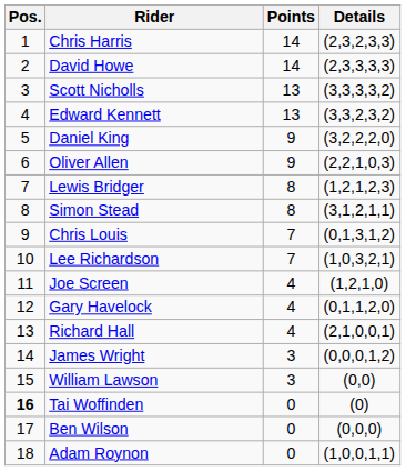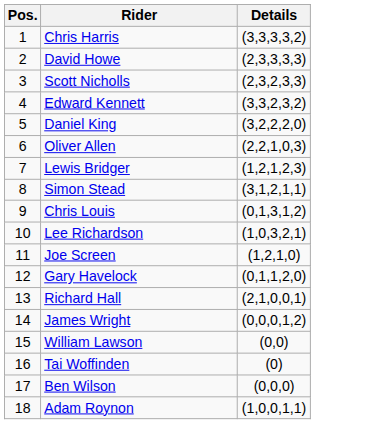- column: Points | 14 | 14 | 13 | 13 | 9 | 9 | 8 | 8 | 7 | 7 | 4 | 4 | 4 | 3 | 3 | 0 | 0 | 0
Chris Harris | Details: (2,3,2,3,3) -> (3,3,3,3,2)
Scott Nicholls | Details: (3,3,3,3,2) -> (2,3,2,3,3)
Tai Woffinden | Pos.: bold -> normal
